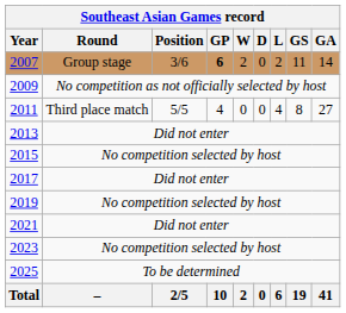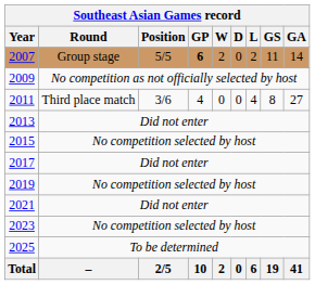2007 | Position: 3/6 -> 5/5
2011 | Position: 5/5 -> 3/6
